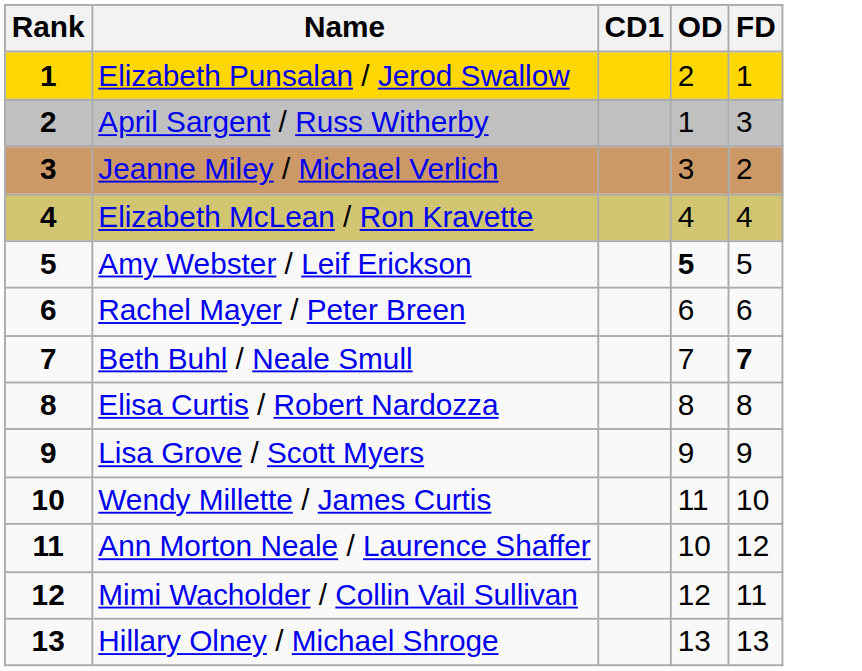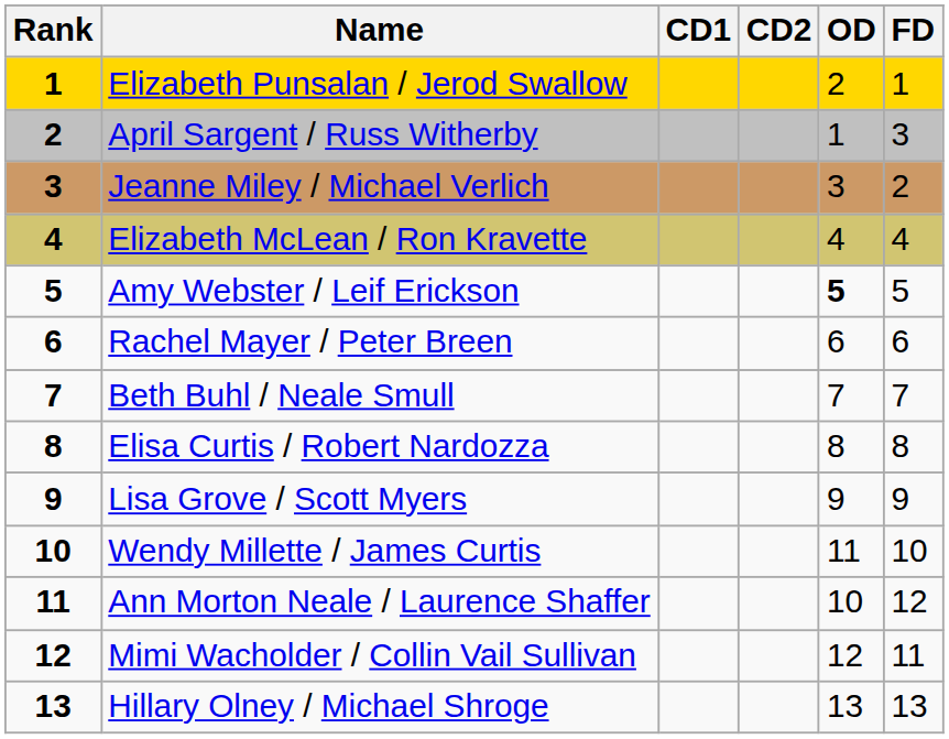+ column: CD2
Beth Buhl / Neale Smull | FD: bold -> normal
